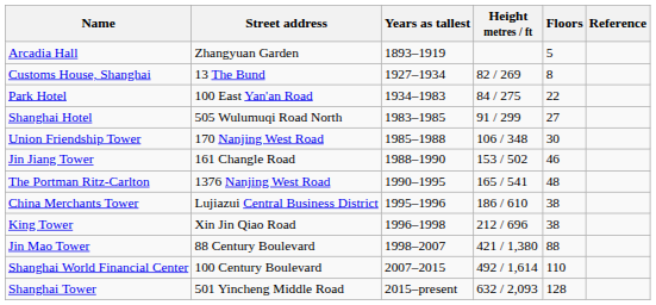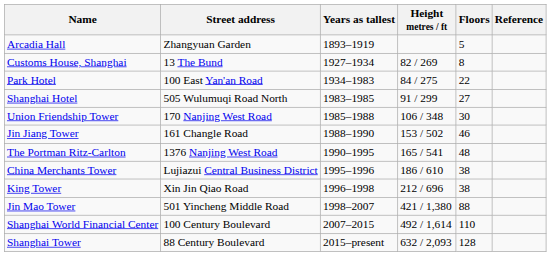Jin Mao Tower | Street address: 88 Century Boulevard -> 501 Yincheng Middle Road
Shanghai Tower | Street address: 501 Yincheng Middle Road -> 88 Century Boulevard
